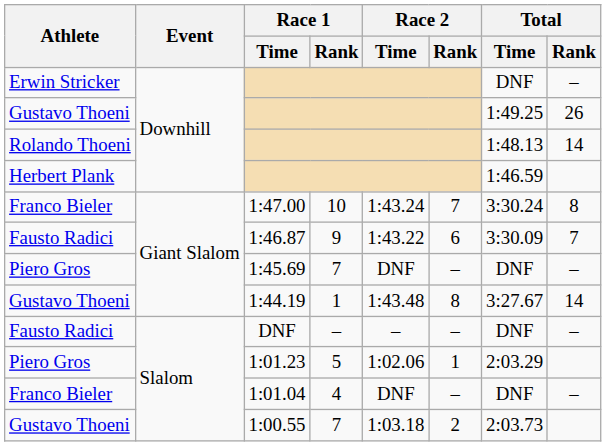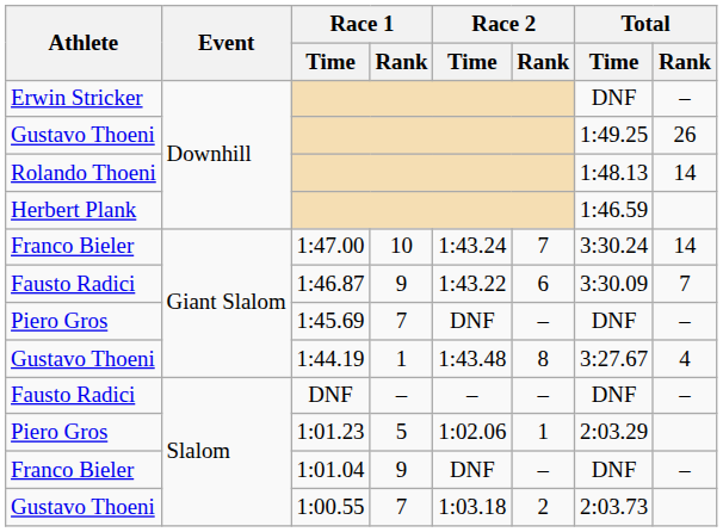1:47.00 | Total / Rank: 8 -> 14
1:44.19 | Total / Rank: 14 -> 4
1:01.04 | Race 1 / Rank: 4 -> 9
